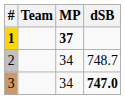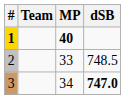1 | MP: 37 -> 40
2 | MP: 34 -> 33
2 | dSB: 748.7 -> 748.5
